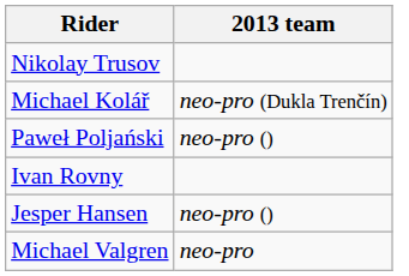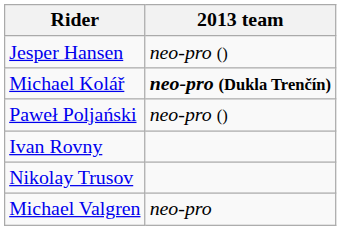rows swapped: Jesper Hansen <-> Nikolay Trusov
Michael Kolář | 2013 team: normal -> bold
